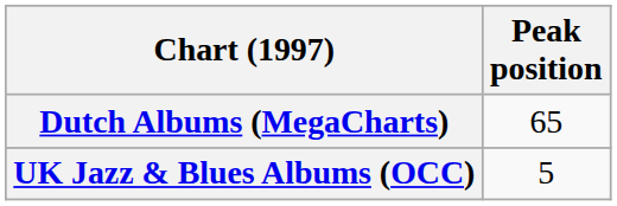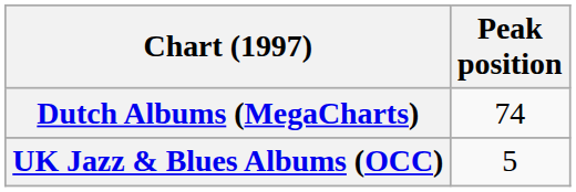Dutch Albums (MegaCharts) | Peak position: 65 -> 74
